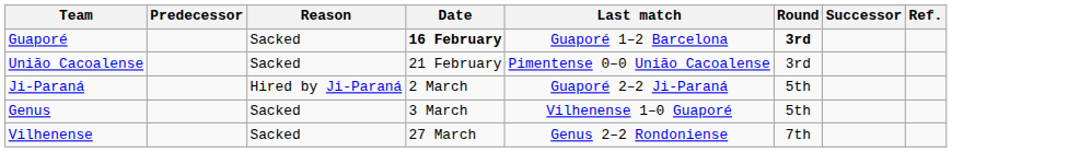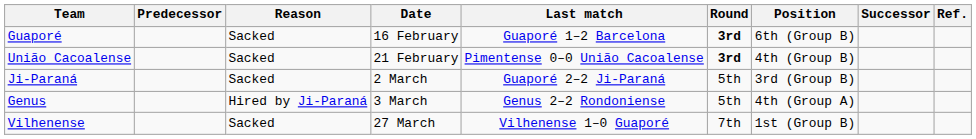+ column: Position | 6th (Group B) | 4th (Group B) | 3rd (Group B) | 4th (Group A) | 1st (Group B)
Guaporé | Date: bold -> normal
União Cacoalense | Round: normal -> bold
Ji-Paraná | Reason: Hired by Ji-Paraná -> Sacked
Genus | Reason: Sacked -> Hired by Ji-Paraná
Genus | Last match: Vilhenense 1–0 Guaporé -> Genus 2–2 Rondoniense
Vilhenense | Last match: Genus 2–2 Rondoniense -> Vilhenense 1–0 Guaporé
